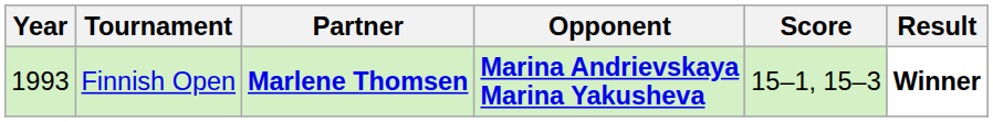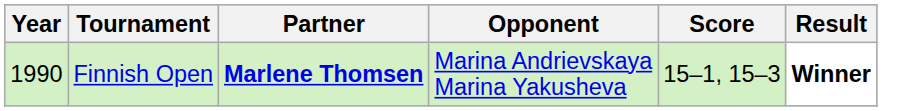Finnish Open | Year: 1993 -> 1990
Finnish Open | Opponent: bold -> normal
